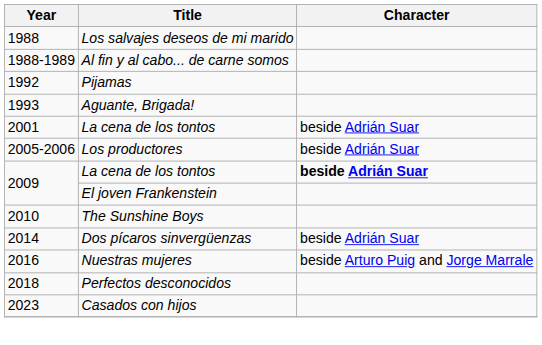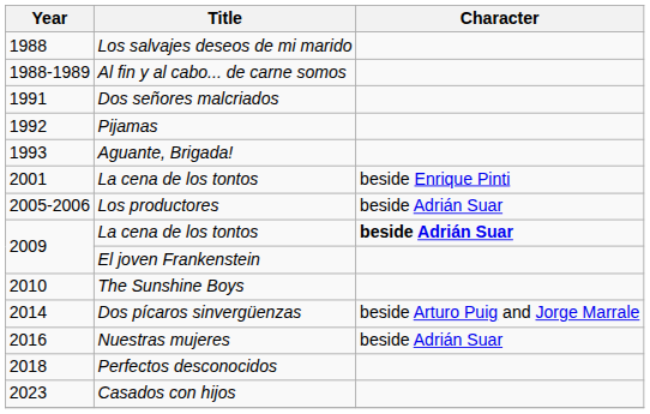+ row: 1991 | Dos señores malcriados
2001 / La cena de los tontos | Character: beside Adrián Suar -> beside Enrique Pinti
Dos pícaros sinvergüenzas | Character: beside Adrián Suar -> beside Arturo Puig and Jorge Marrale
Nuestras mujeres | Character: beside Arturo Puig and Jorge Marrale -> beside Adrián Suar
